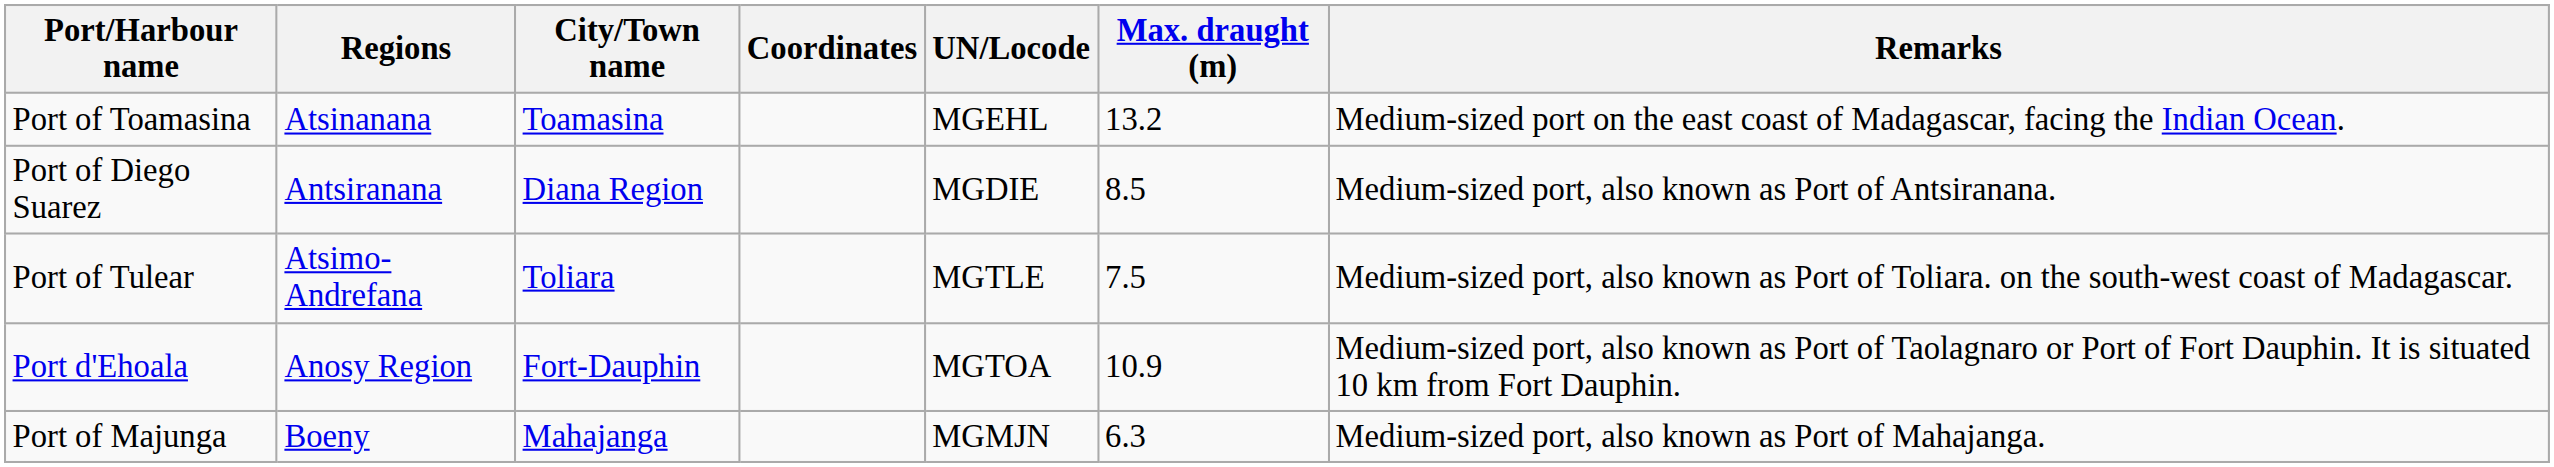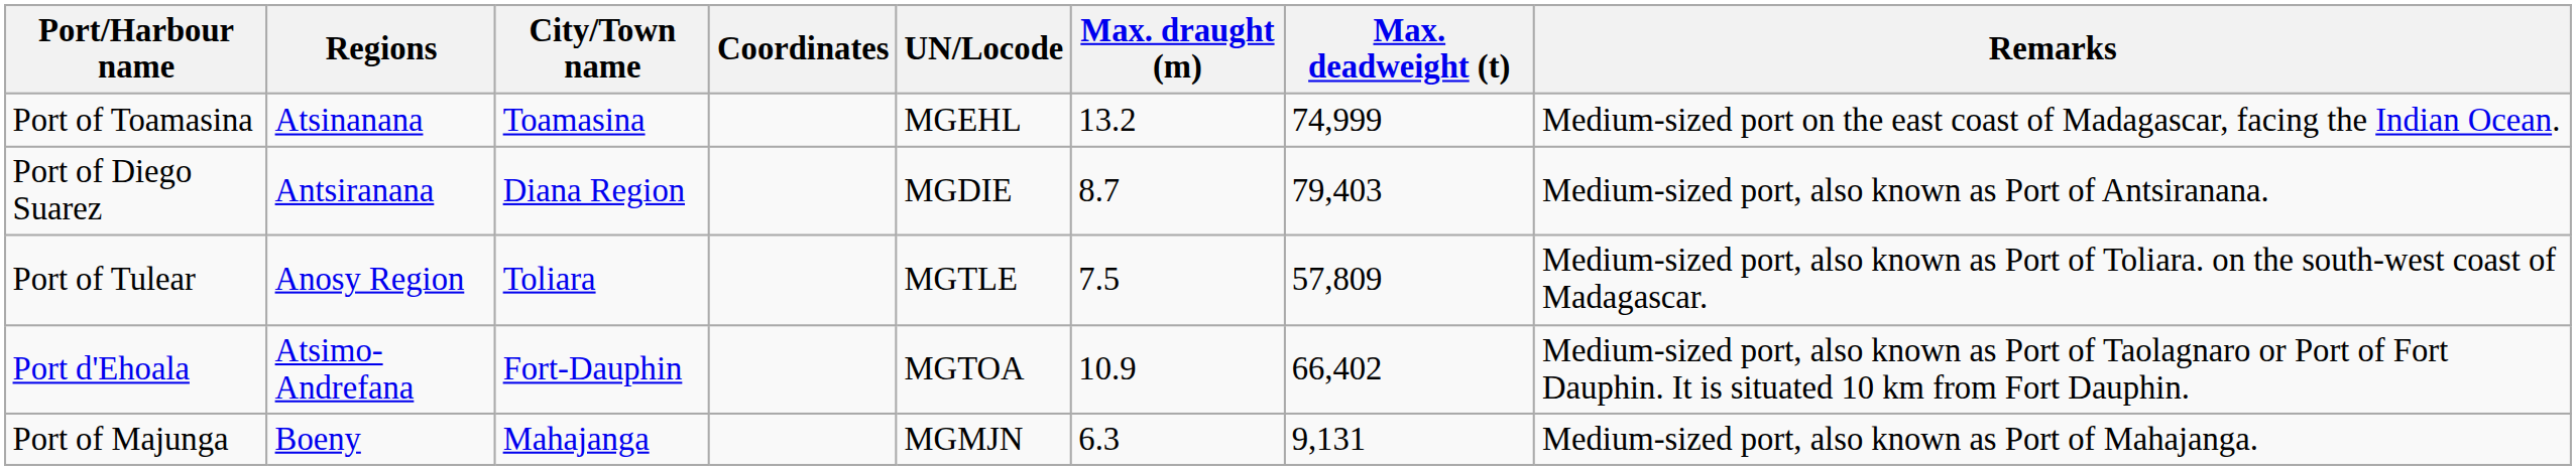+ column: Max. deadweight (t) | 74,999 | 79,403 | 57,809 | 66,402 | 9,131
Port of Diego Suarez | Max. draught (m): 8.5 -> 8.7
Port of Tulear | Regions: Atsimo-Andrefana -> Anosy Region
Port d'Ehoala | Regions: Anosy Region -> Atsimo-Andrefana
